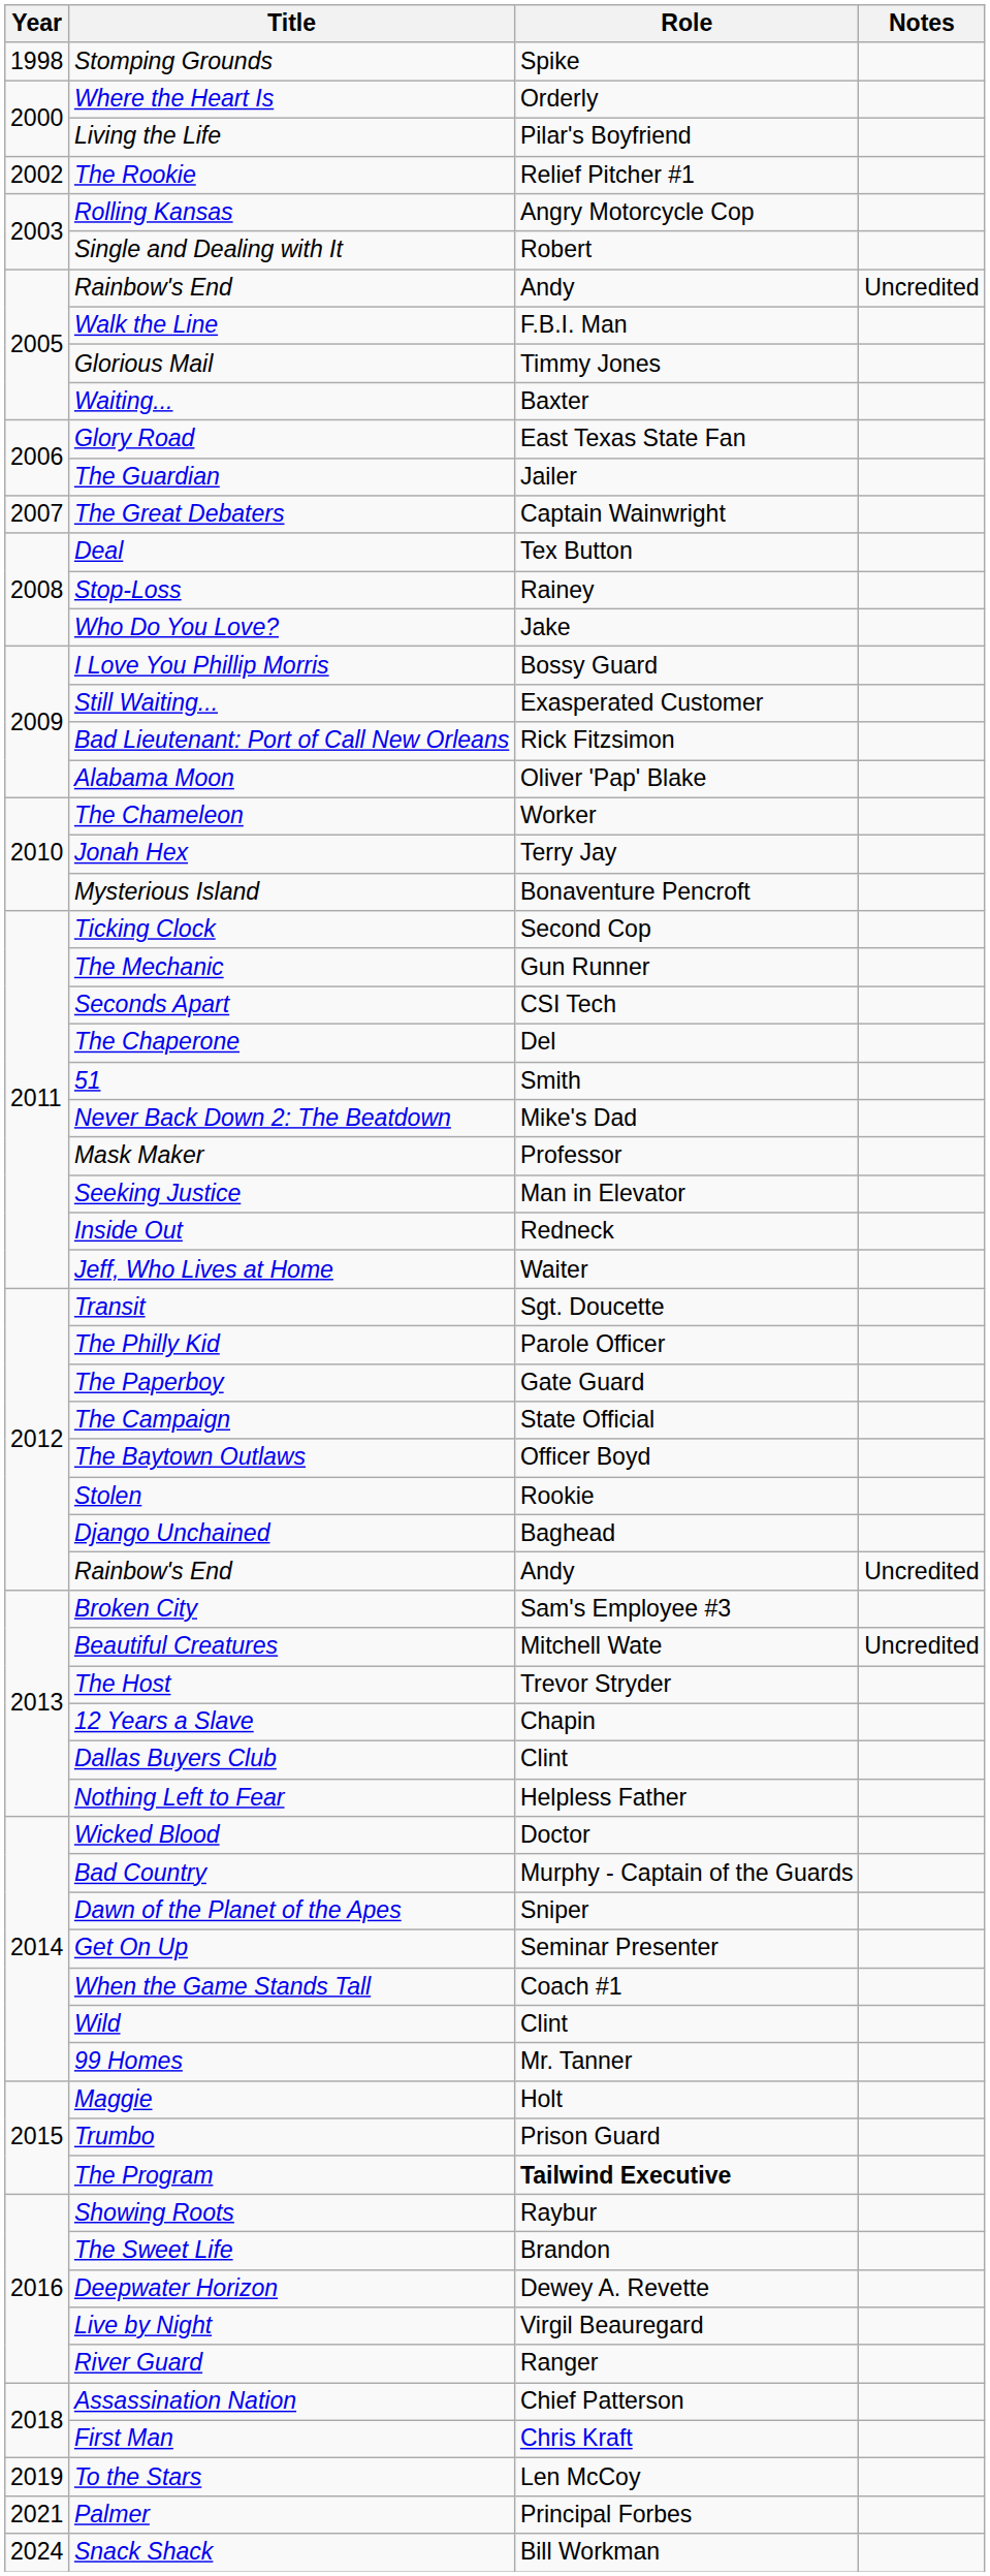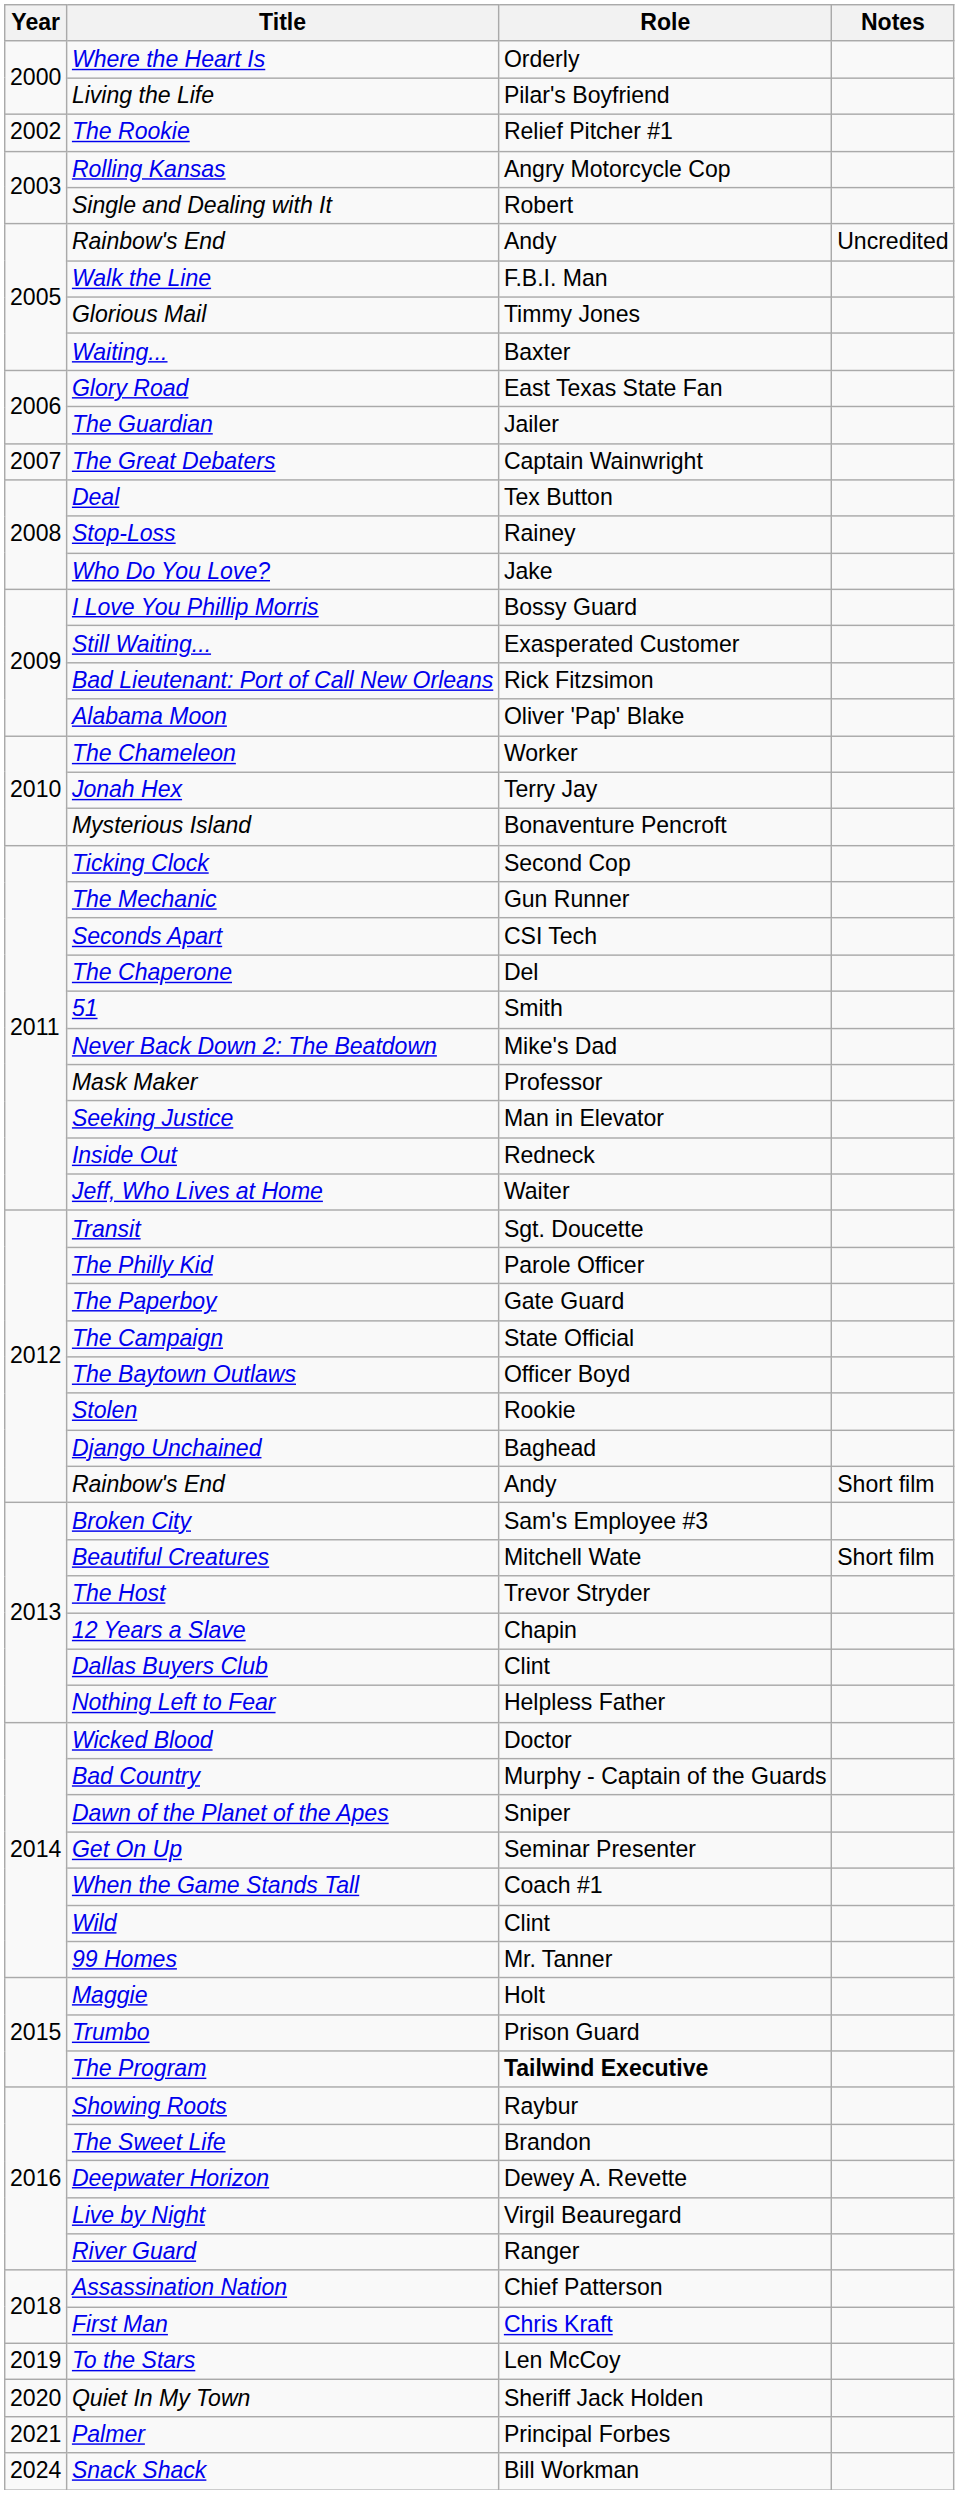- row: 1998 | Stomping Grounds | Spike
2012 / Rainbow's End | Notes: Uncredited -> Short film
Beautiful Creatures | Notes: Uncredited -> Short film
+ row: 2020 | Quiet In My Town | Sheriff Jack Holden
